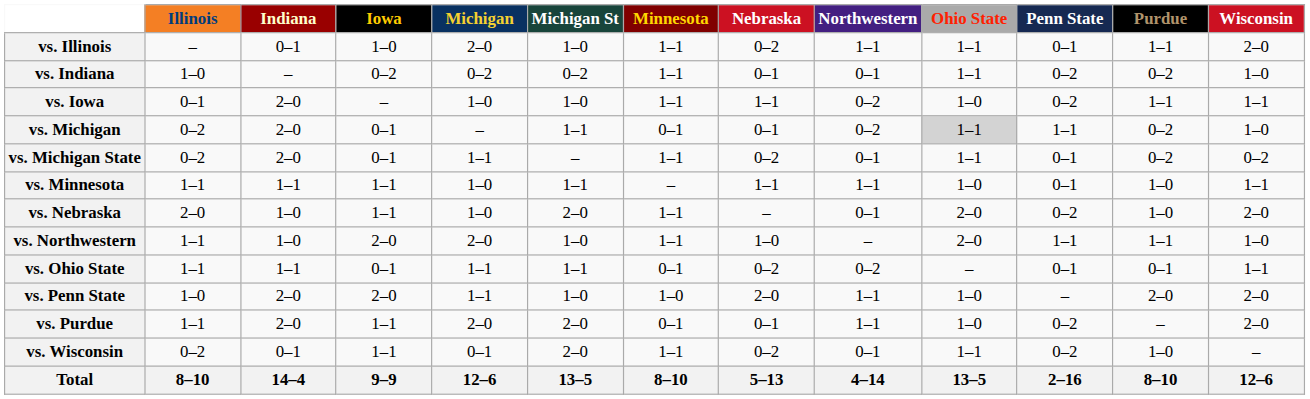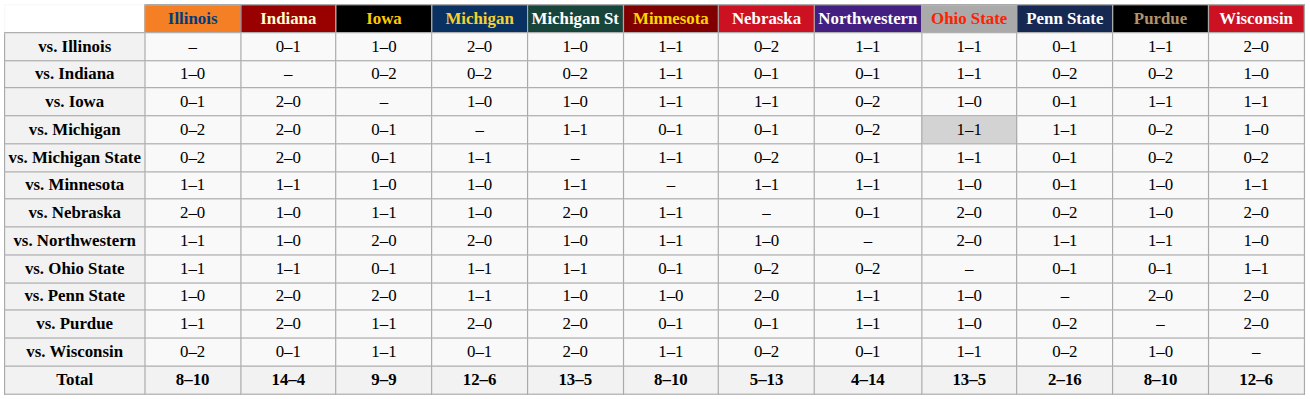vs. Iowa | Penn State: 0–2 -> 0–1
vs. Minnesota | Iowa: 1–1 -> 1–0
